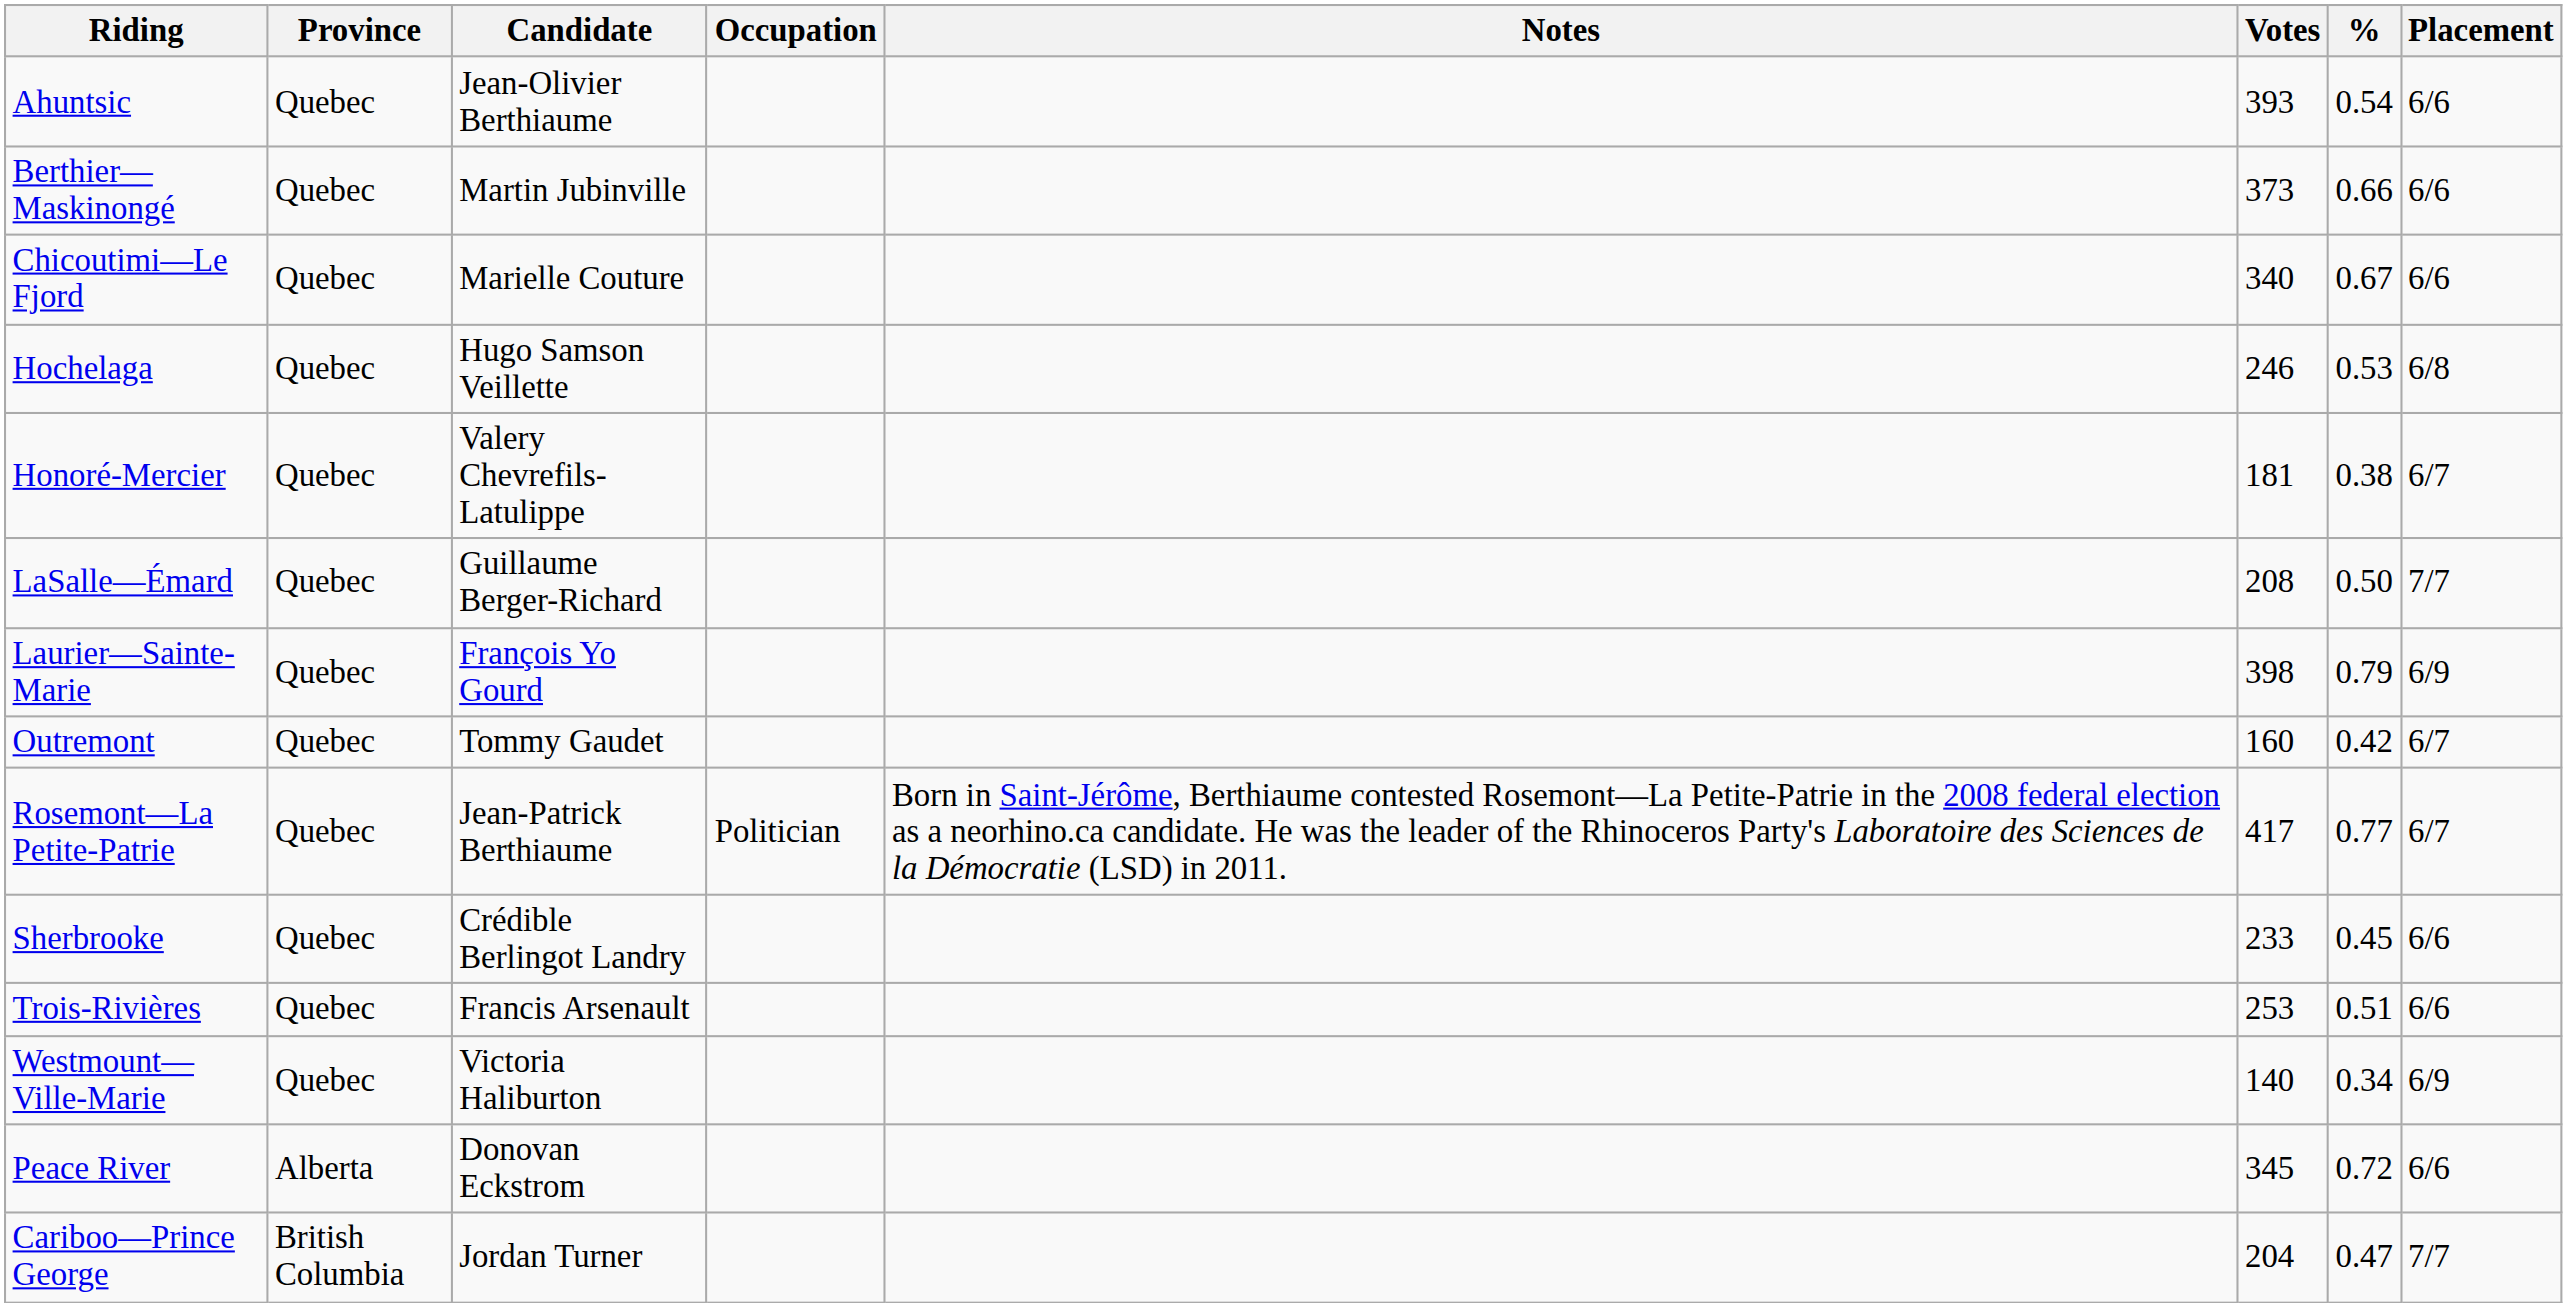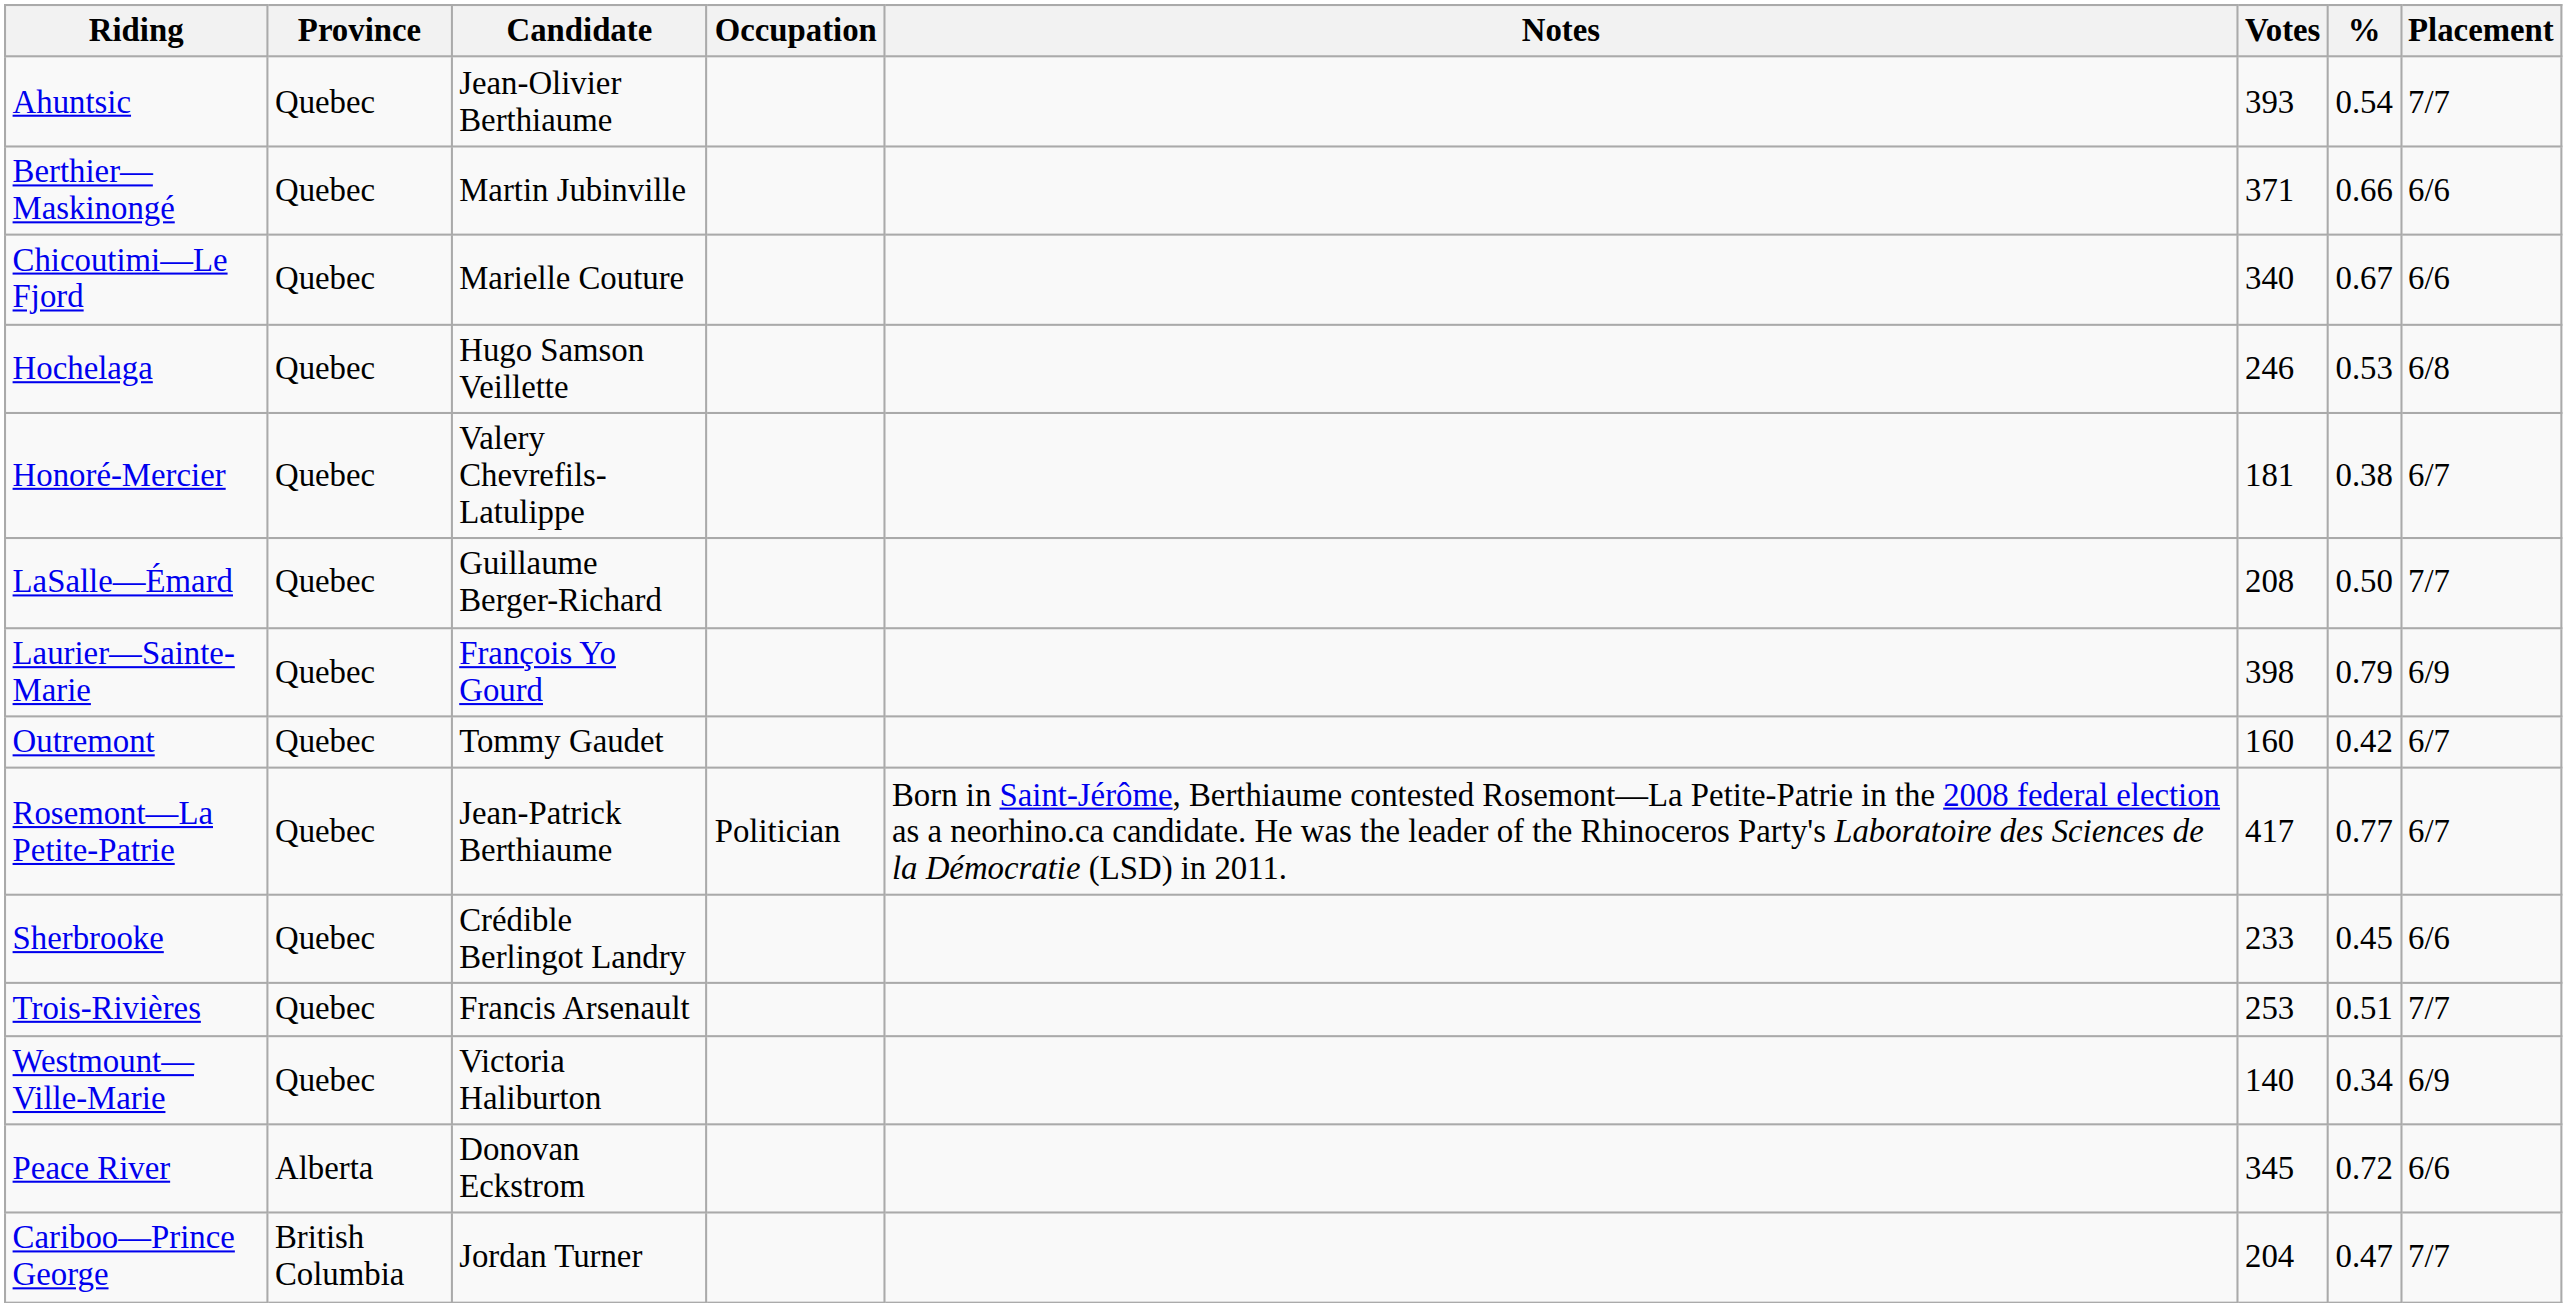Ahuntsic | Placement: 6/6 -> 7/7
Berthier—Maskinongé | Votes: 373 -> 371
Trois-Rivières | Placement: 6/6 -> 7/7
